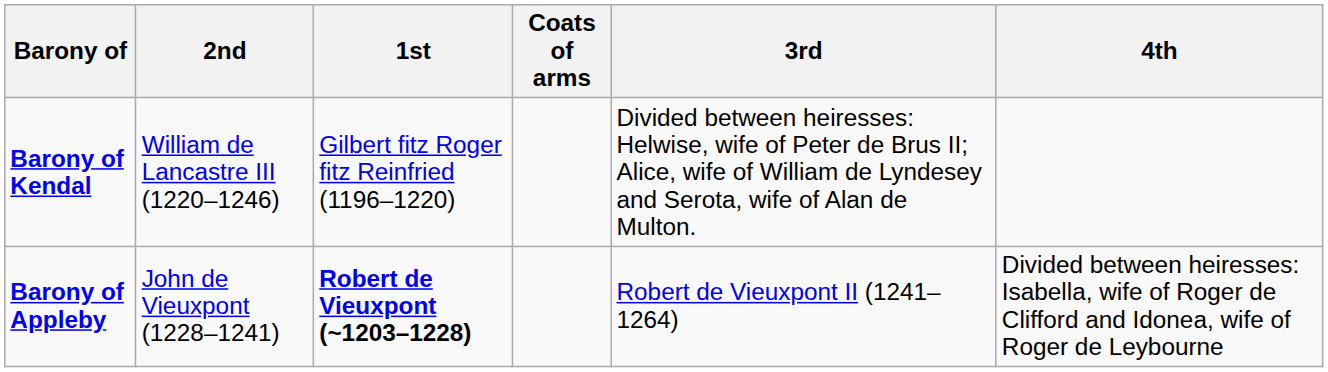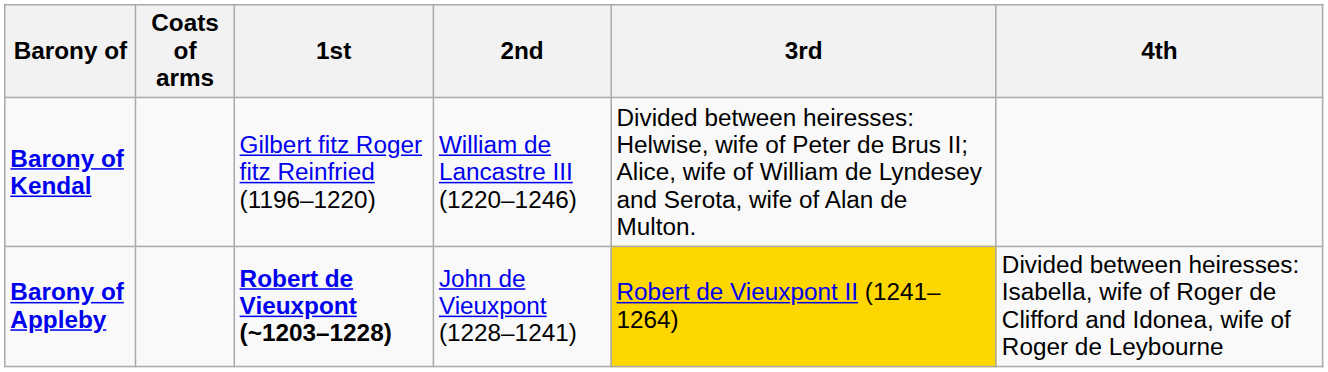columns swapped: Coats of arms <-> 2nd
Barony of Appleby | 3rd: no background -> gold background
